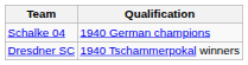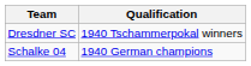rows swapped: Dresdner SC <-> Schalke 04
